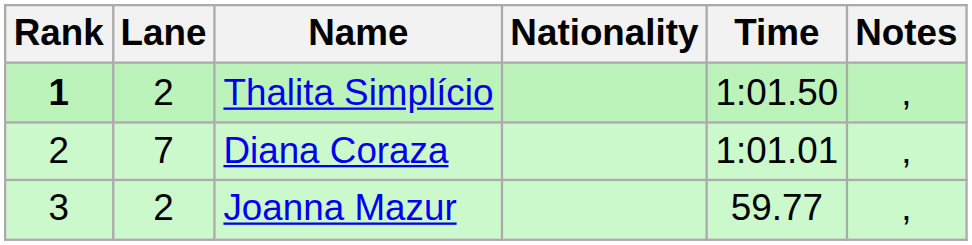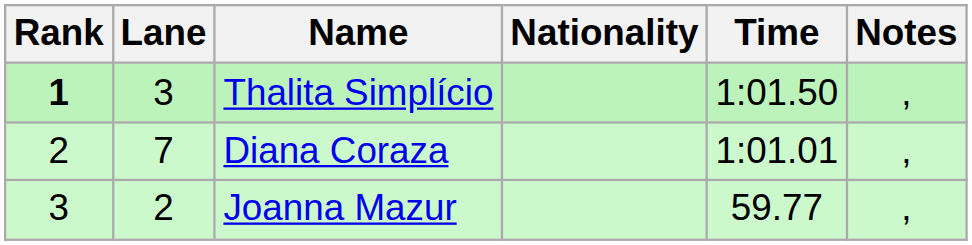Thalita Simplício | Lane: 2 -> 3
